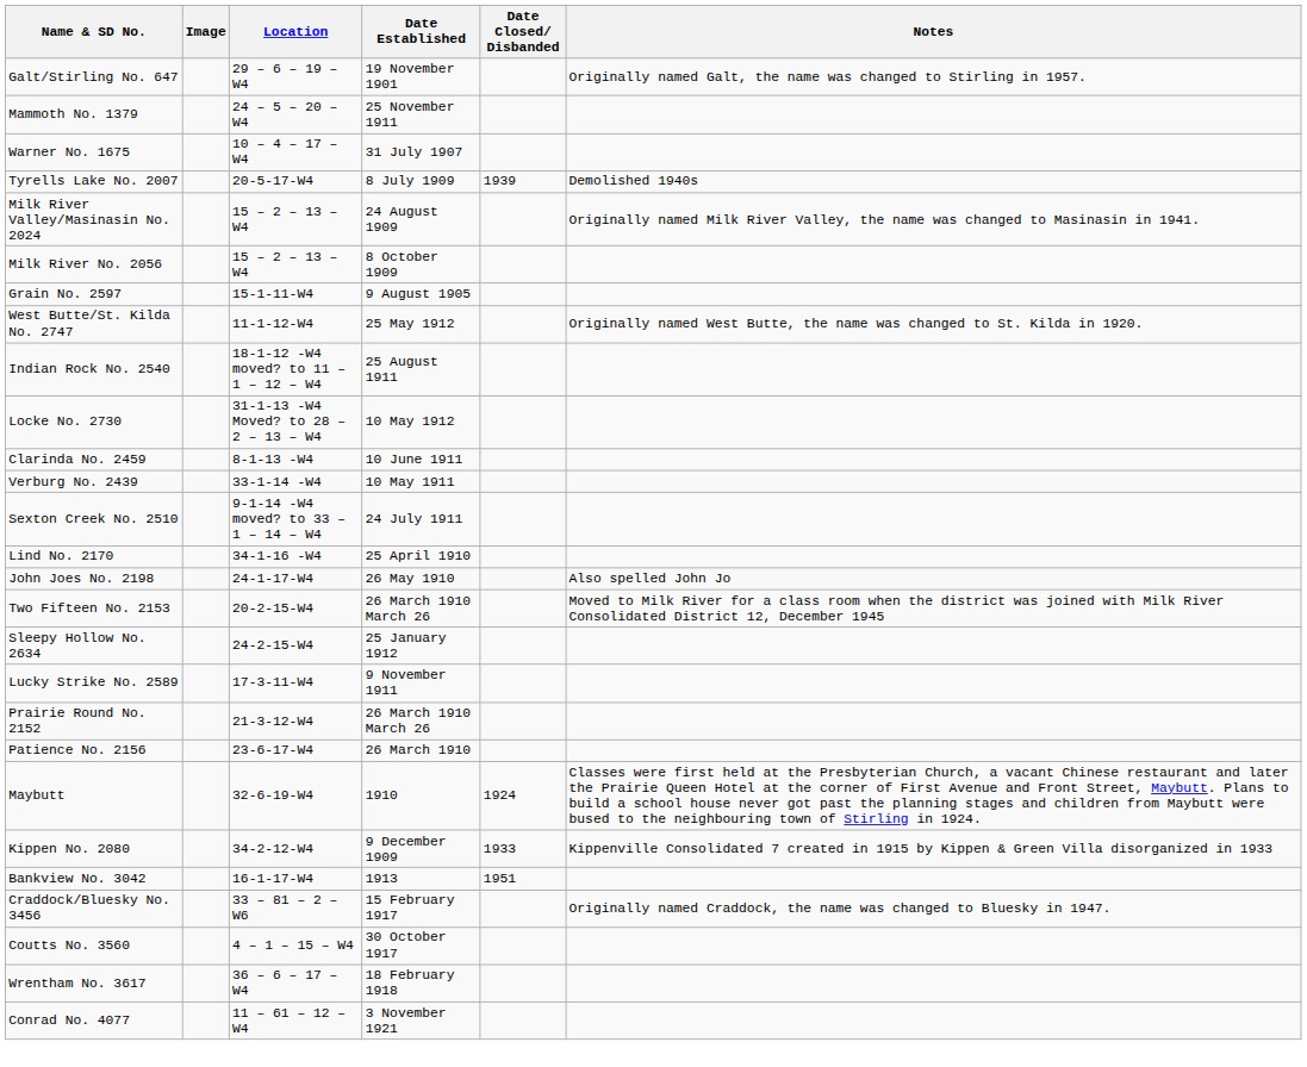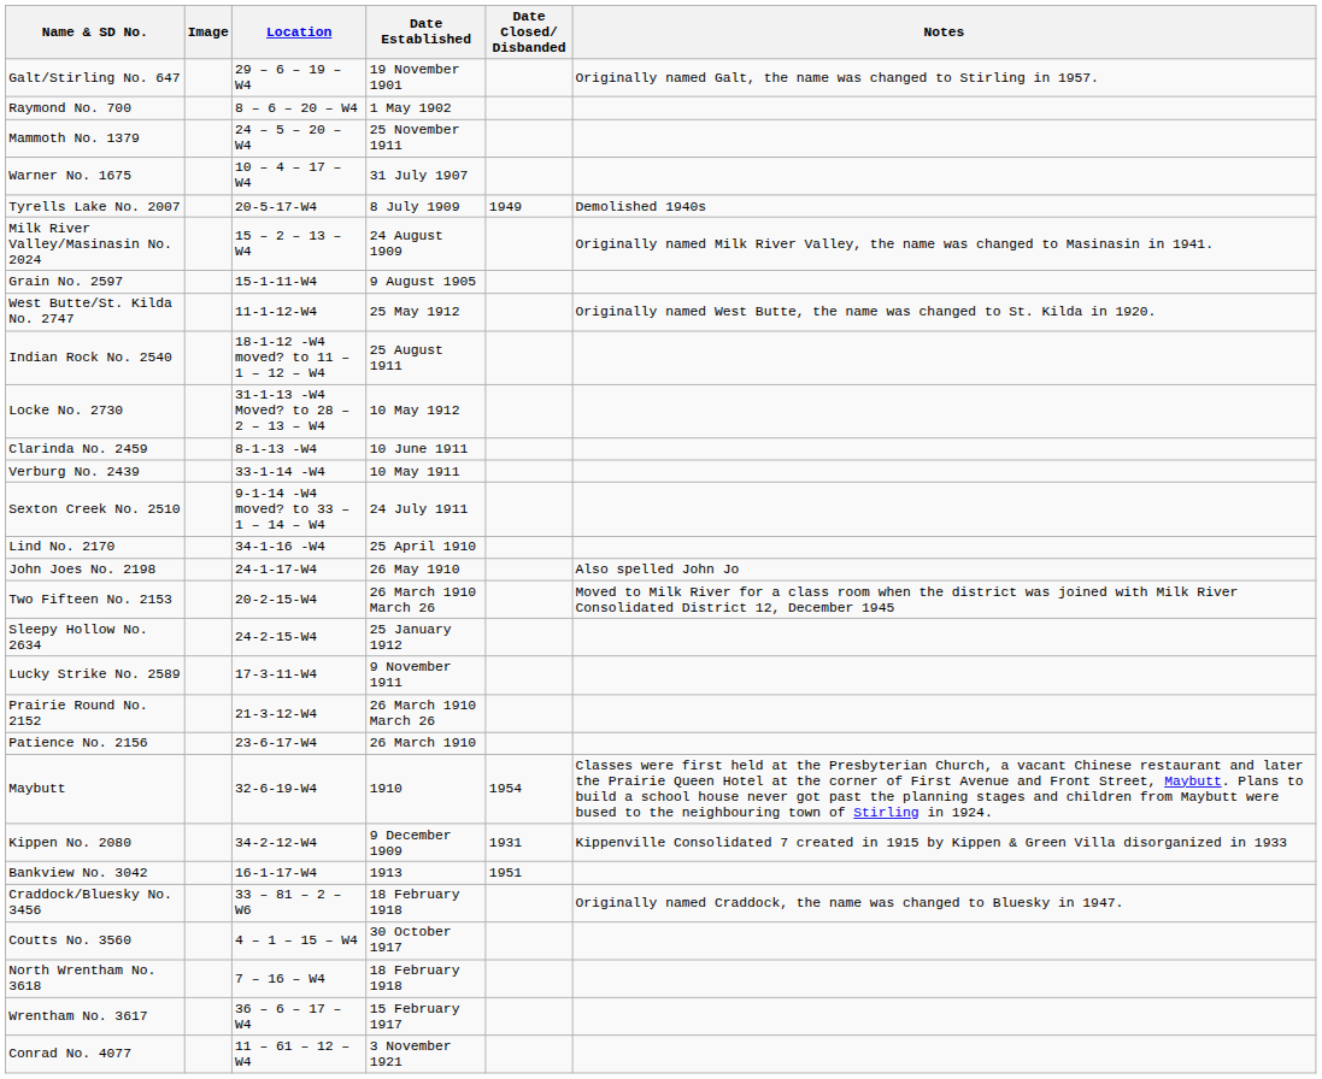+ row: Raymond No. 700 | 8 – 6 – 20 – W4 | 1 May 1902
Tyrells Lake No. 2007 | Date Closed/ Disbanded: 1939 -> 1949
- row: Milk River No. 2056 | 15 – 2 – 13 – W4 | 8 October 1909
Maybutt | Date Closed/ Disbanded: 1924 -> 1954
Kippen No. 2080 | Date Closed/ Disbanded: 1933 -> 1931
Craddock/Bluesky No. 3456 | Date Established: 15 February 1917 -> 18 February 1918
+ row: North Wrentham No. 3618 | 7 – 16 – W4 | 18 February 1918
Wrentham No. 3617 | Date Established: 18 February 1918 -> 15 February 1917
